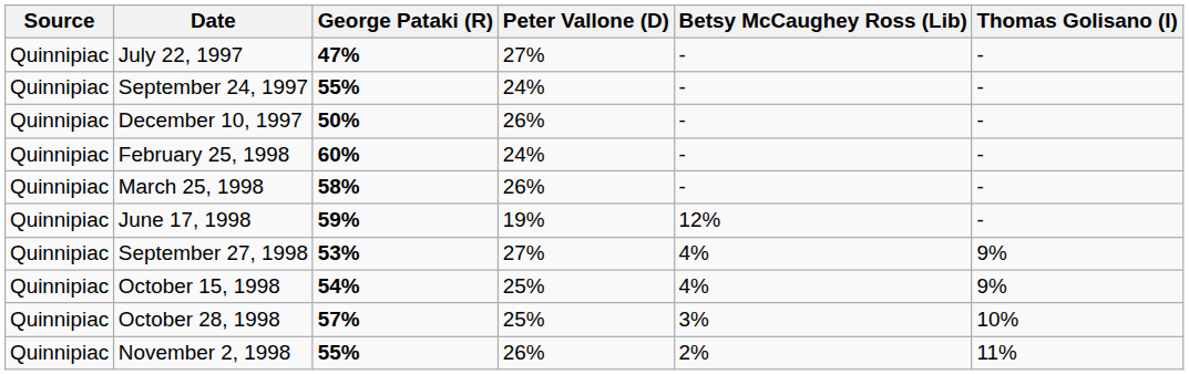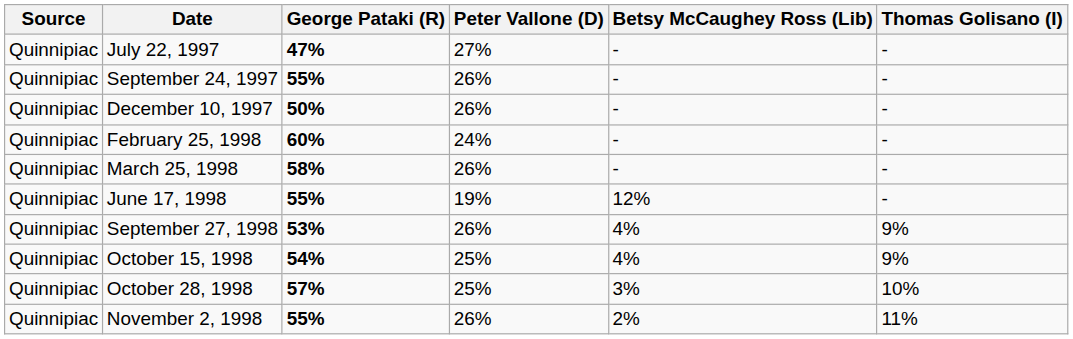September 24, 1997 | Peter Vallone (D): 24% -> 26%
June 17, 1998 | George Pataki (R): 59% -> 55%
September 27, 1998 | Peter Vallone (D): 27% -> 26%
